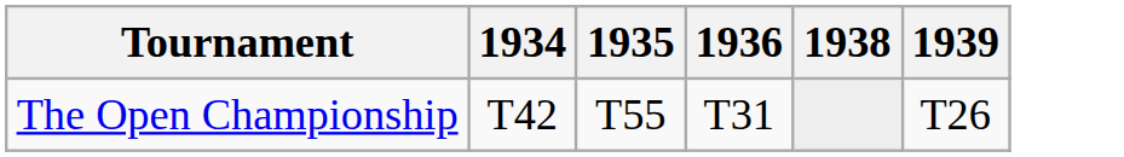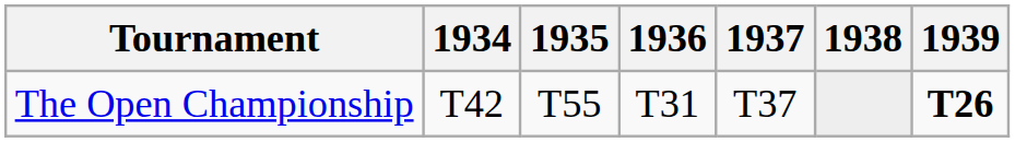+ column: 1937 | T37
The Open Championship | 1939: normal -> bold
